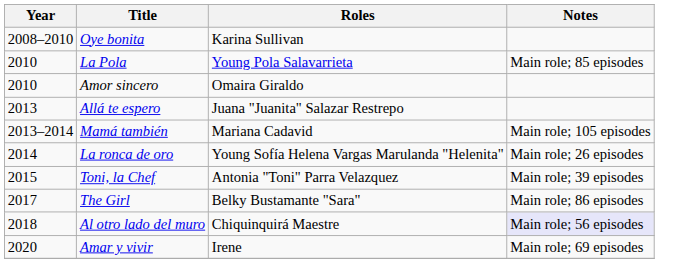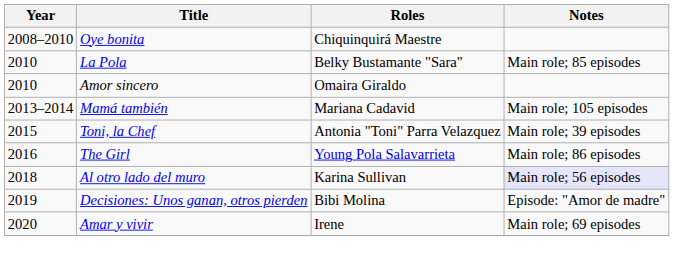Oye bonita | Roles: Karina Sullivan -> Chiquinquirá Maestre
La Pola | Roles: Young Pola Salavarrieta -> Belky Bustamante "Sara"
- row: 2013 | Allá te espero | Juana "Juanita" Salazar Restrepo
- row: 2014 | La ronca de oro | Young Sofía Helena Vargas Marulanda "Helenita" | Main role; 26 episodes
The Girl | Year: 2017 -> 2016
The Girl | Roles: Belky Bustamante "Sara" -> Young Pola Salavarrieta
Al otro lado del muro | Roles: Chiquinquirá Maestre -> Karina Sullivan
+ row: 2019 | Decisiones: Unos ganan, otros pierden | Bibi Molina | Episode: "Amor de madre"
